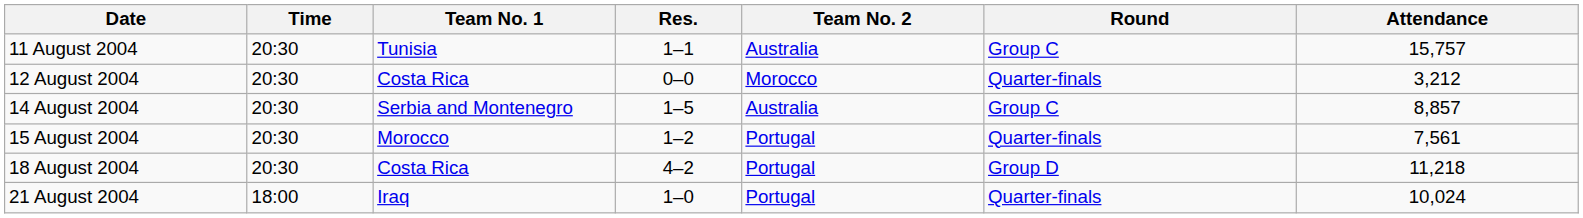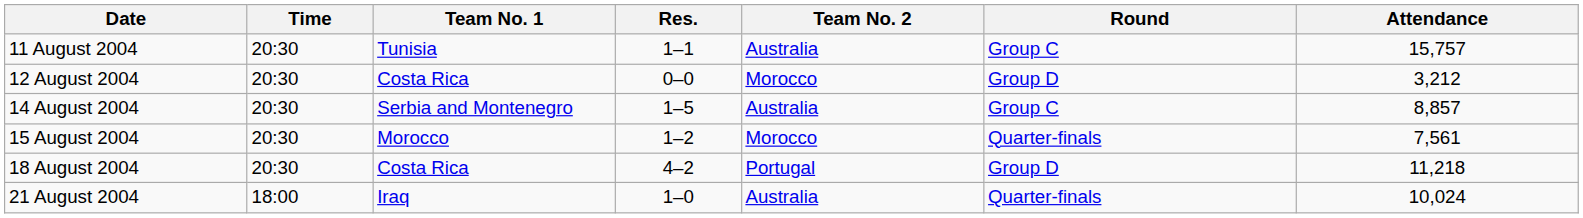12 August 2004 | Round: Quarter-finals -> Group D
15 August 2004 | Team No. 2: Portugal -> Morocco
21 August 2004 | Team No. 2: Portugal -> Australia
